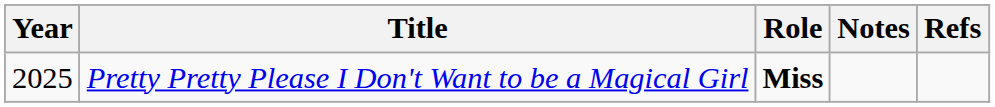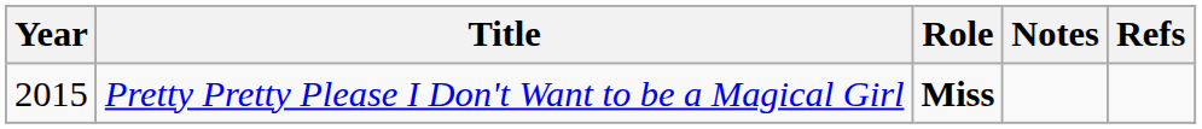Pretty Pretty Please I Don't Want to be a Magical Girl | Year: 2025 -> 2015
